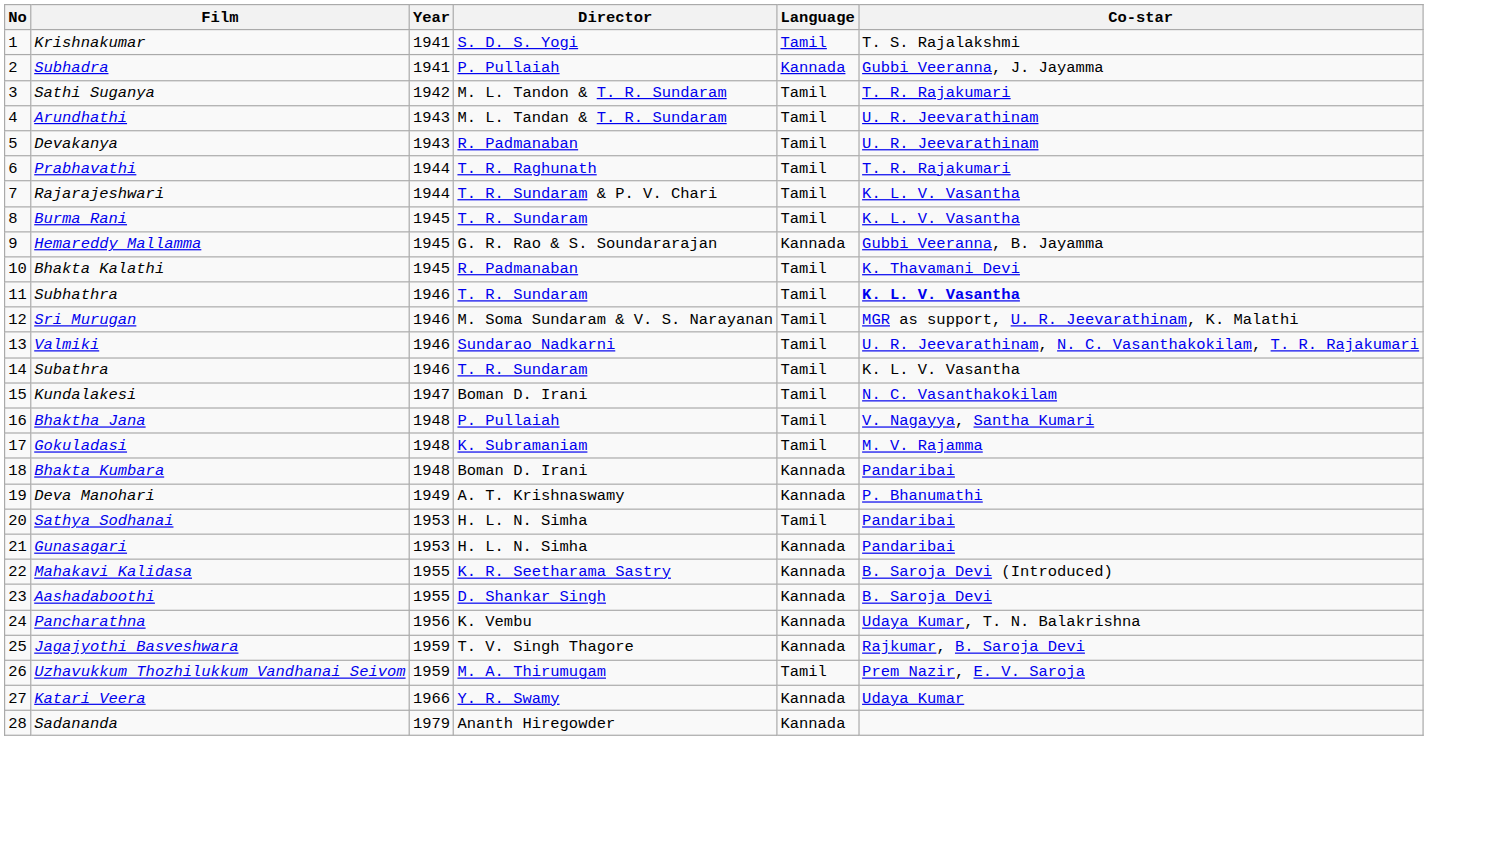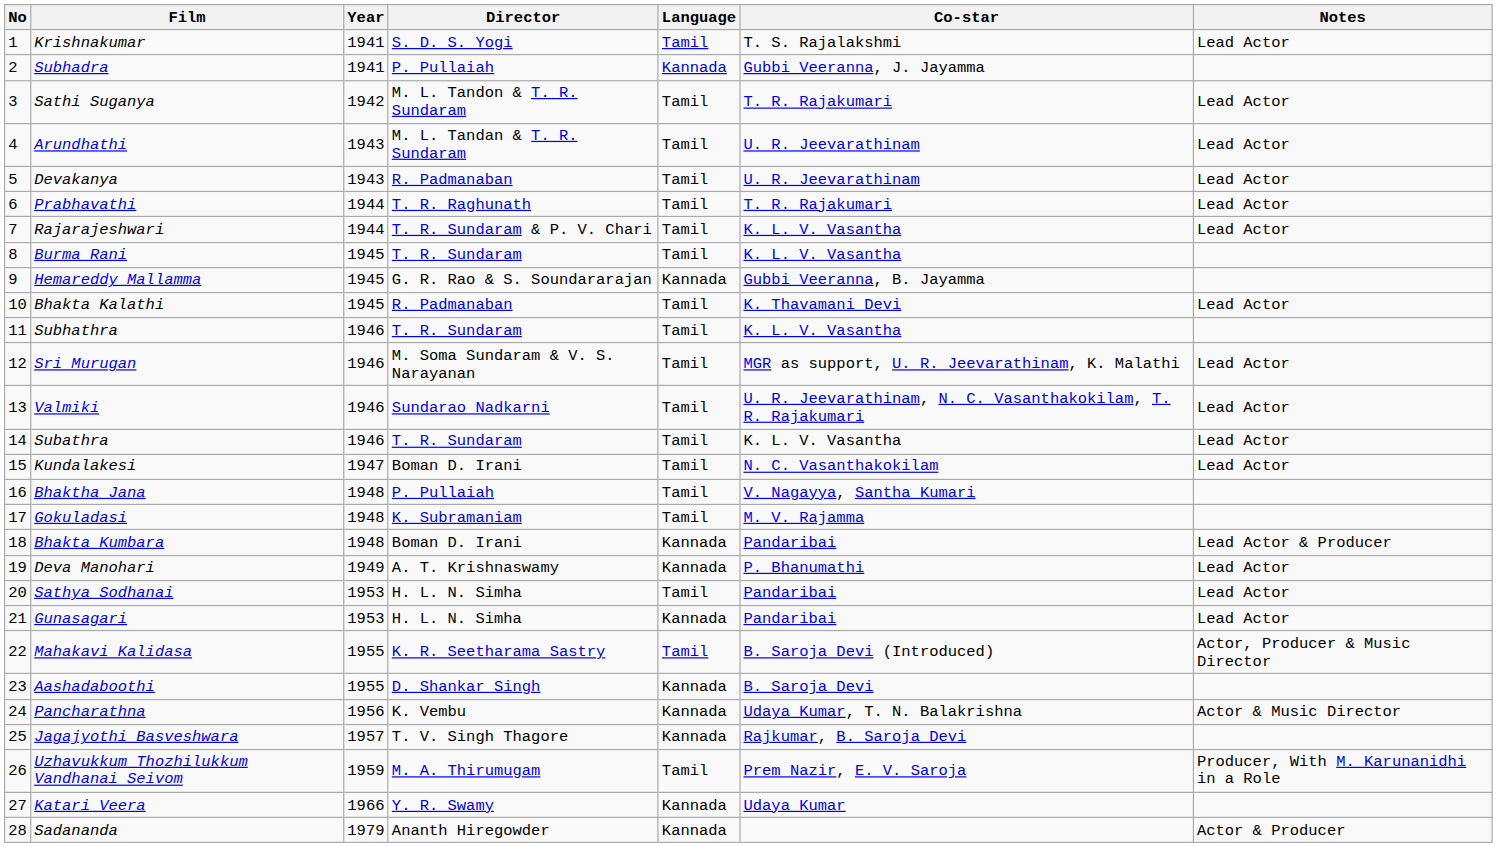+ column: Notes | Lead Actor | Lead Actor | Lead Actor | Lead Actor | Lead Actor | Lead Actor | Lead Actor | Lead Actor | Lead Actor | Lead Actor | Lead Actor | Lead Actor & Producer | Lead Actor | Lead Actor | Lead Actor | Actor, Producer & Music Director | Actor & Music Director | Producer, With M. Karunanidhi in a Role | Actor & Producer
Subhathra | Co-star: bold -> normal
Mahakavi Kalidasa | Language: Kannada -> Tamil
Jagajyothi Basveshwara | Year: 1959 -> 1957
